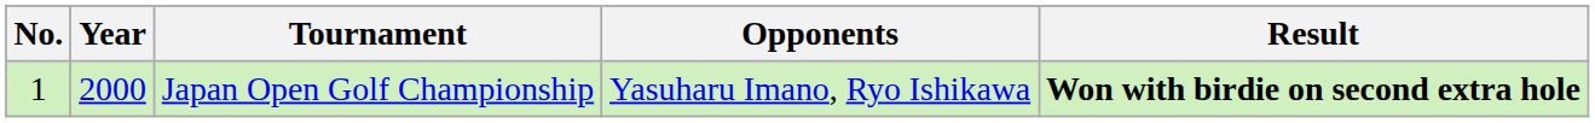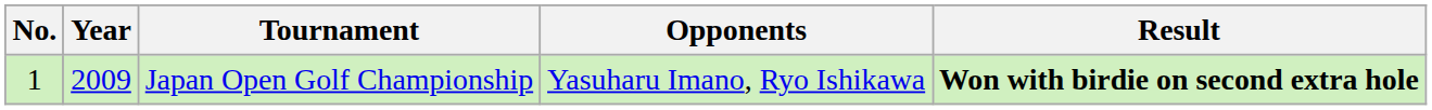Japan Open Golf Championship | Year: 2000 -> 2009
